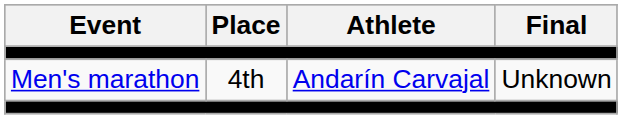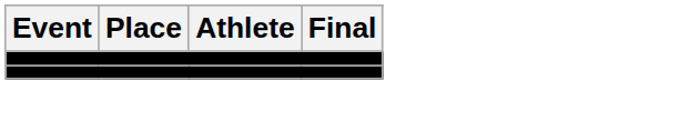- row: Men's marathon | 4th | Andarín Carvajal | Unknown
